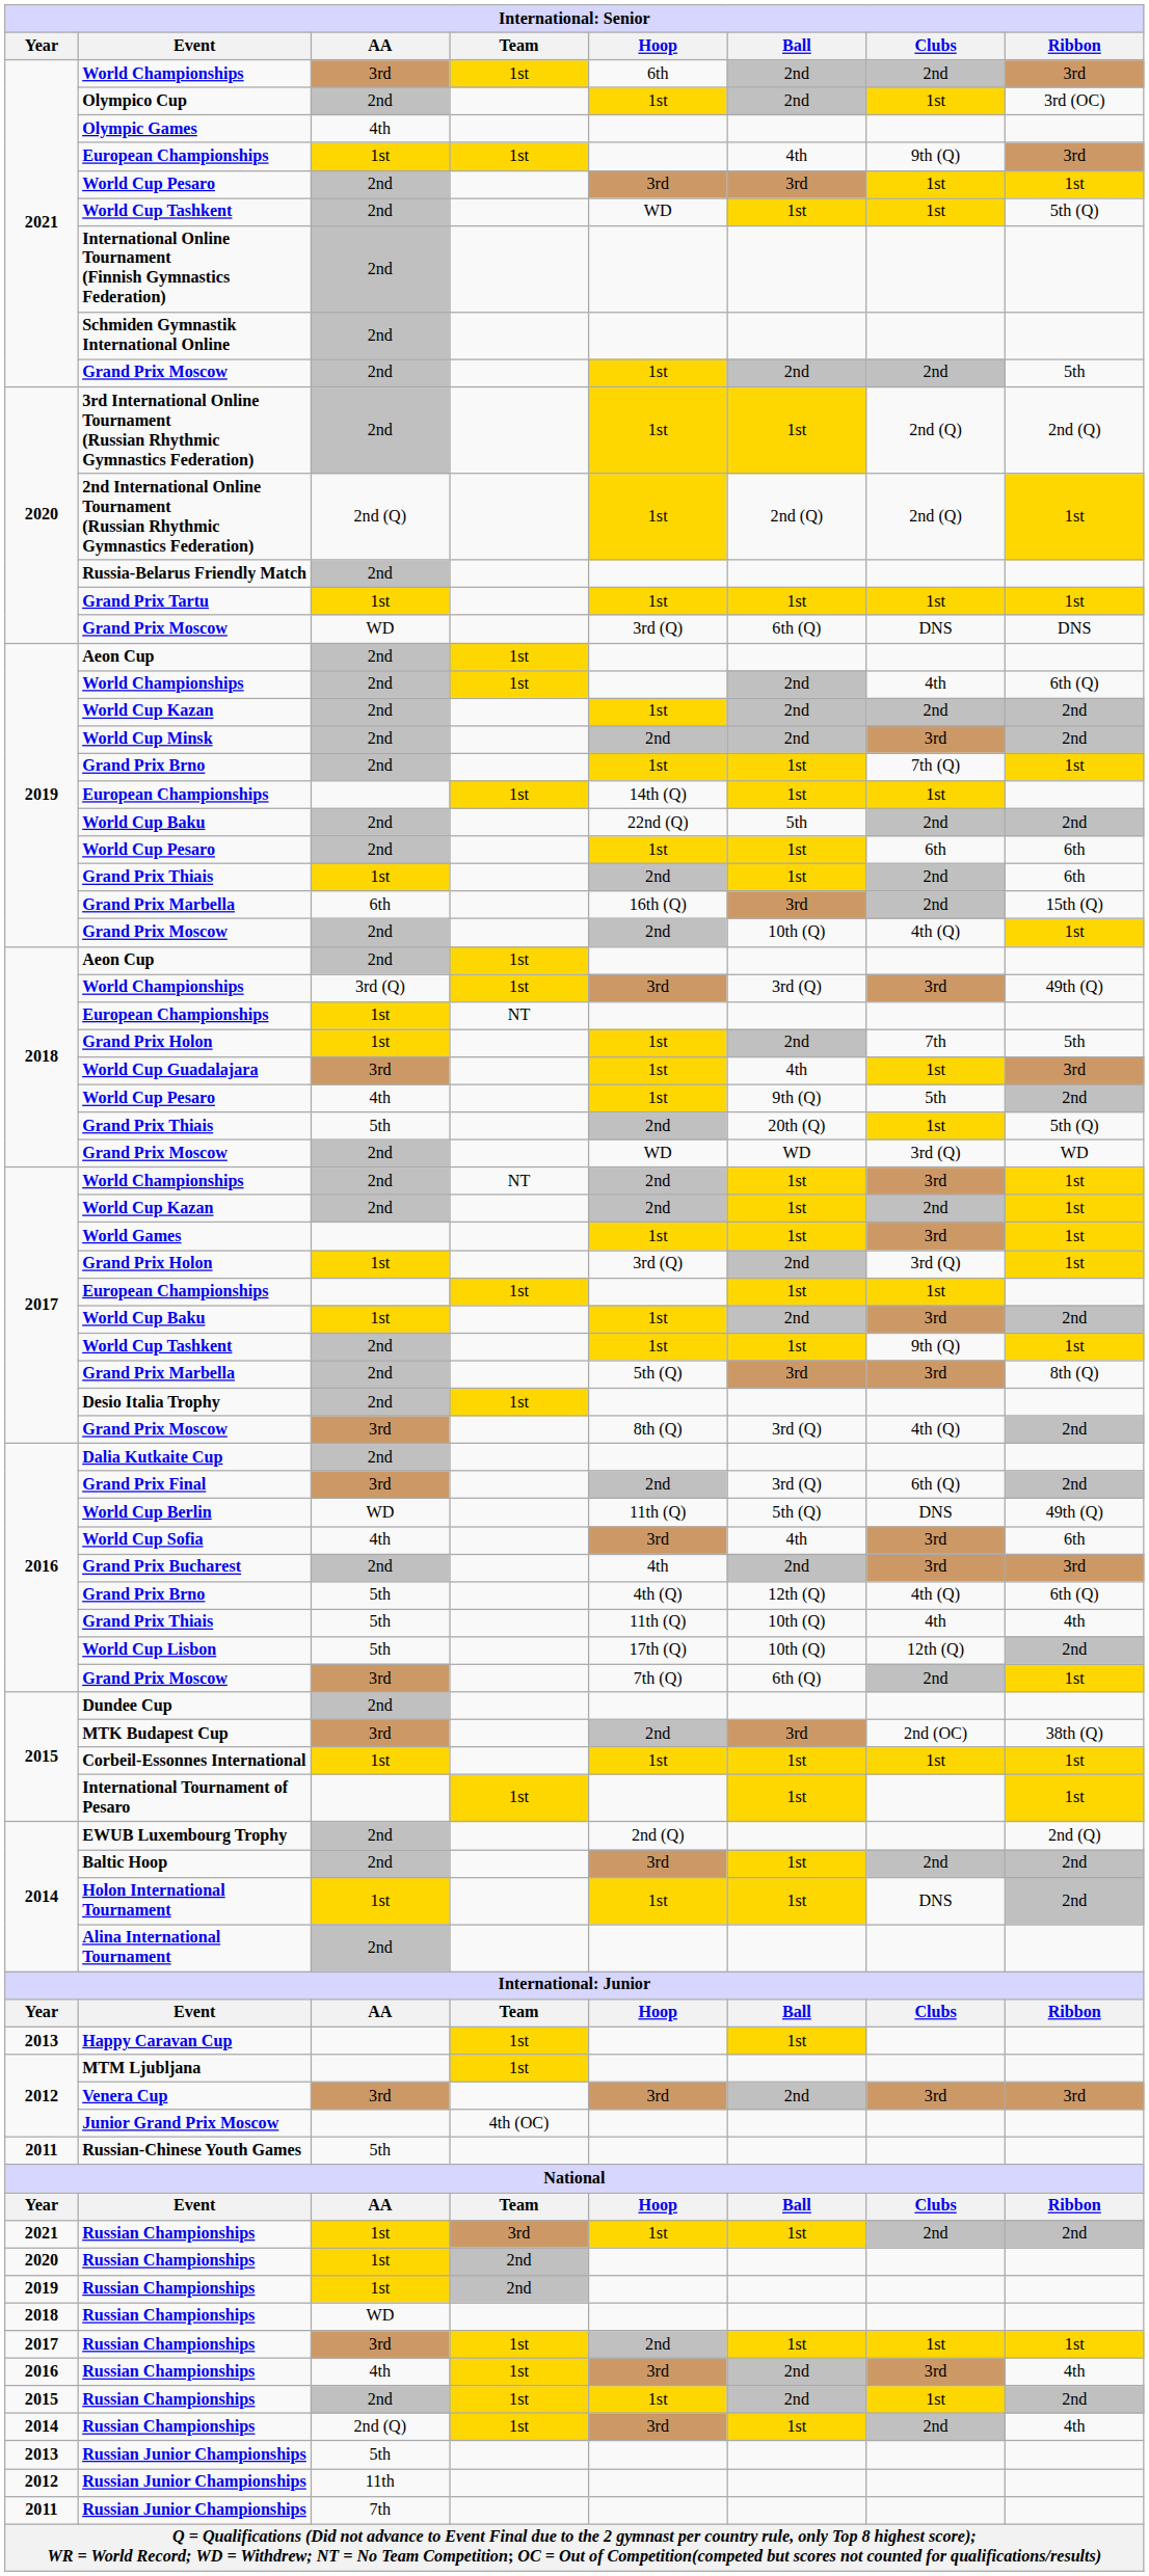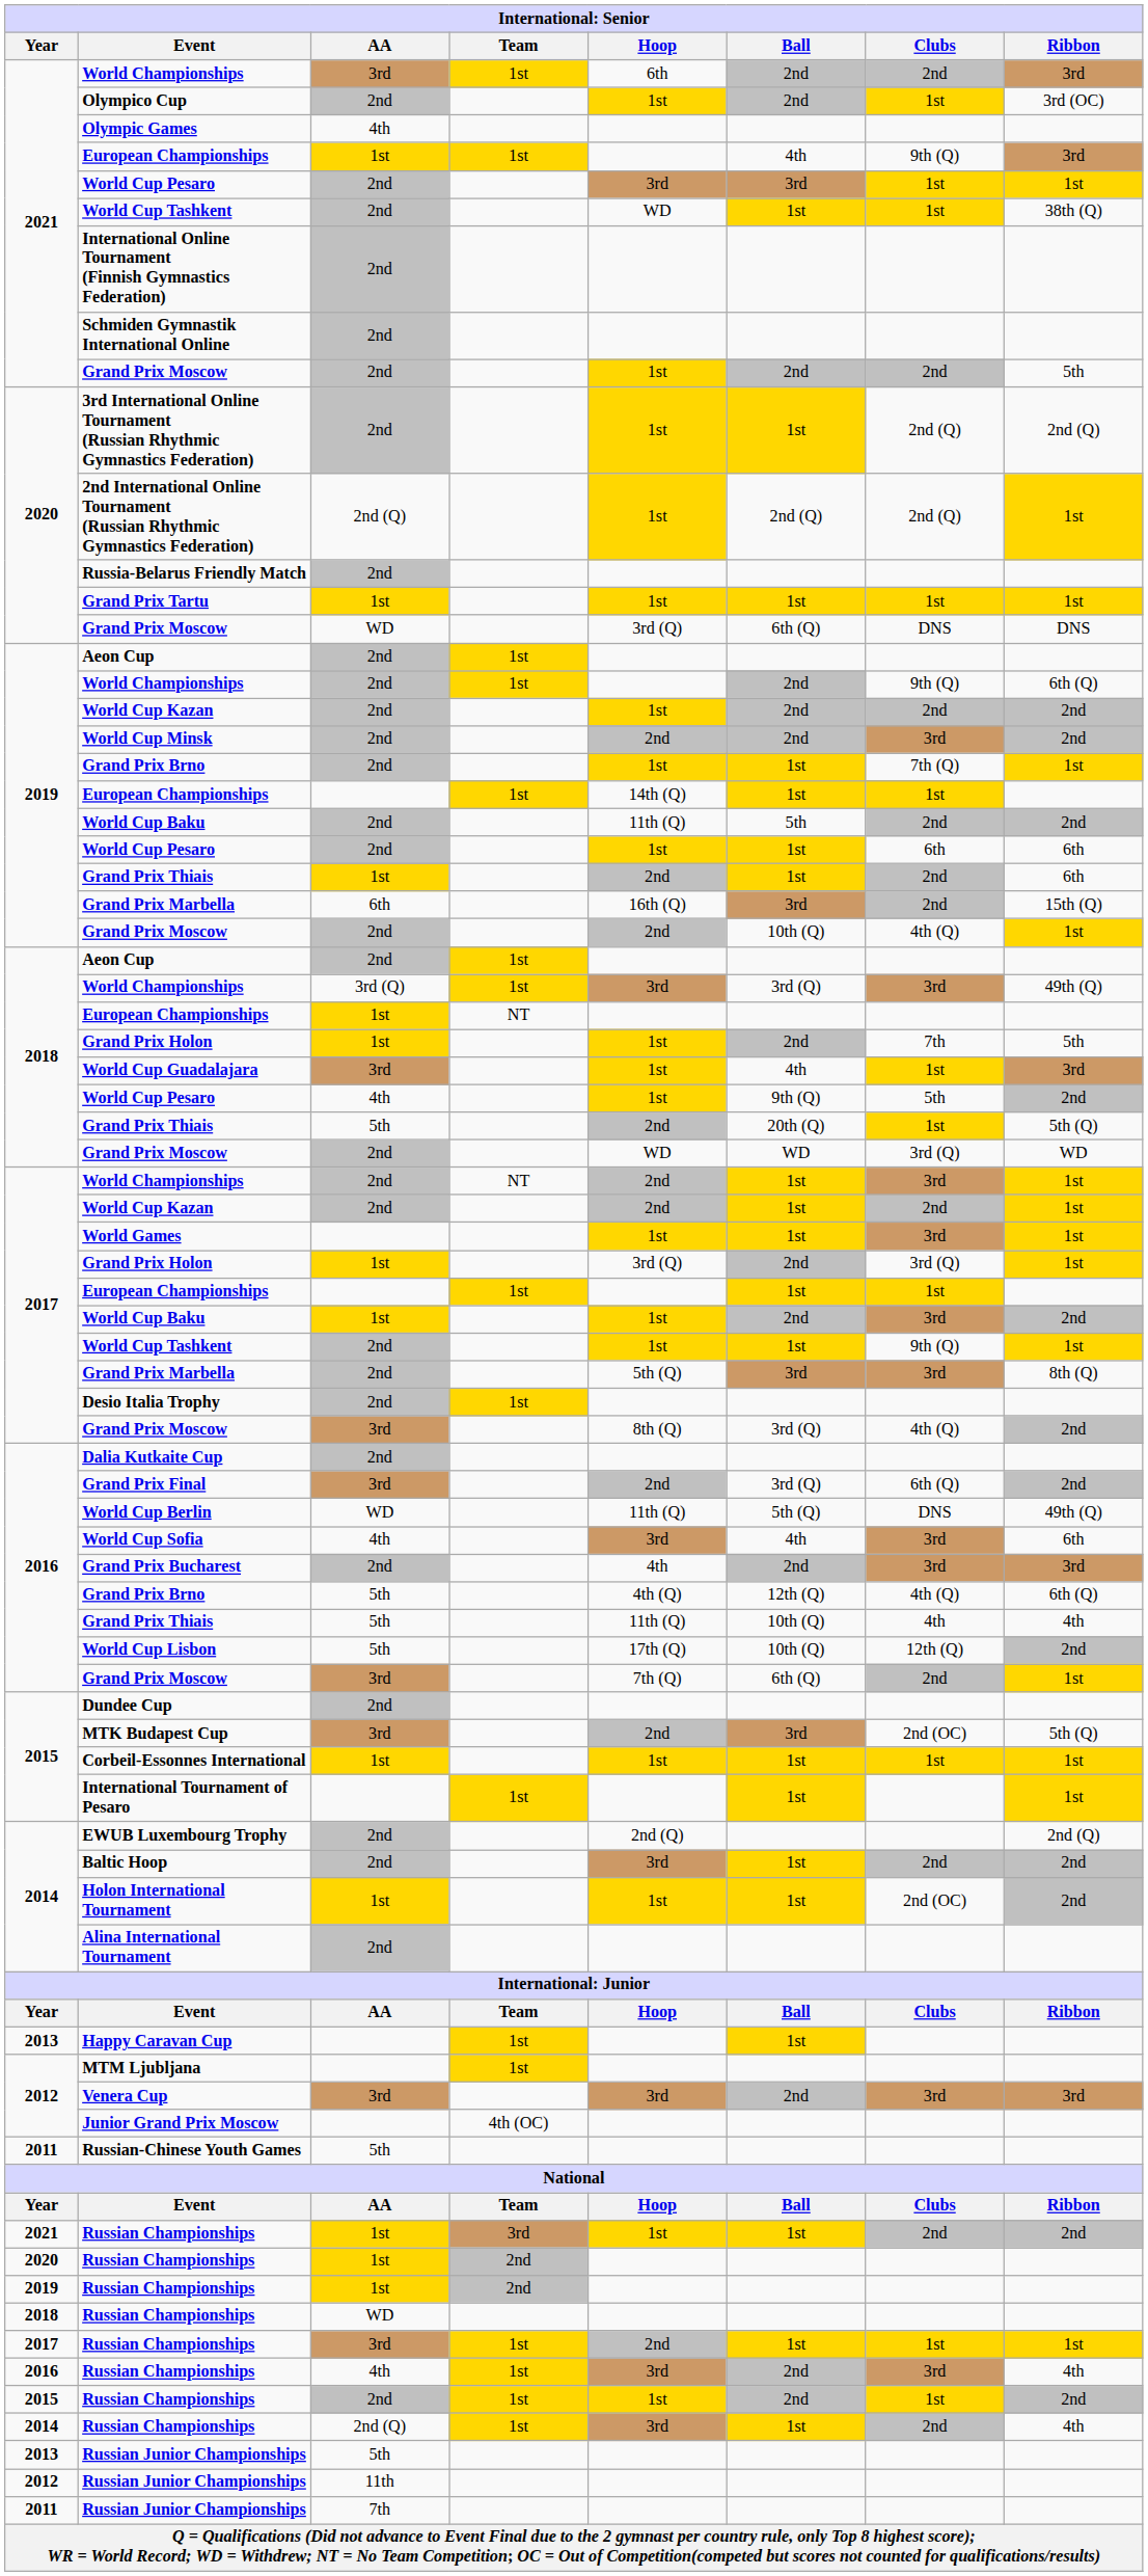2021 / World Cup Tashkent | Ribbon: 5th (Q) -> 38th (Q)
2019 / World Championships | Clubs: 4th -> 9th (Q)
2019 / World Cup Baku | Hoop: 22nd (Q) -> 11th (Q)
MTK Budapest Cup | Ribbon: 38th (Q) -> 5th (Q)
Holon International Tournament | Clubs: DNS -> 2nd (OC)
